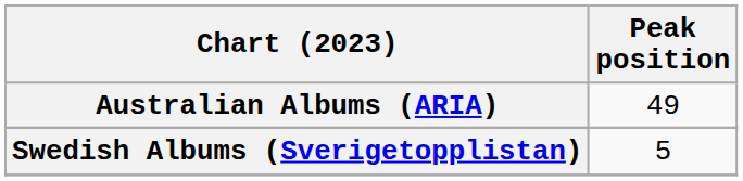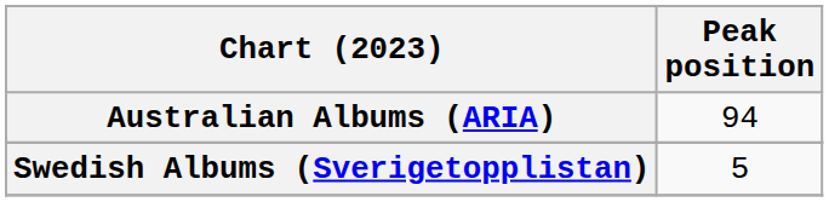Australian Albums (ARIA) | Peak position: 49 -> 94
